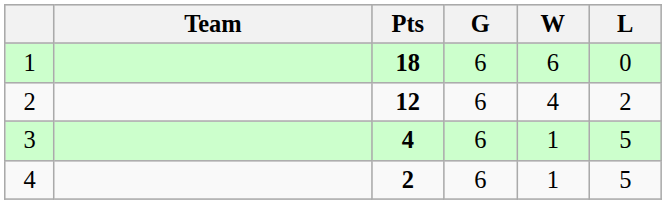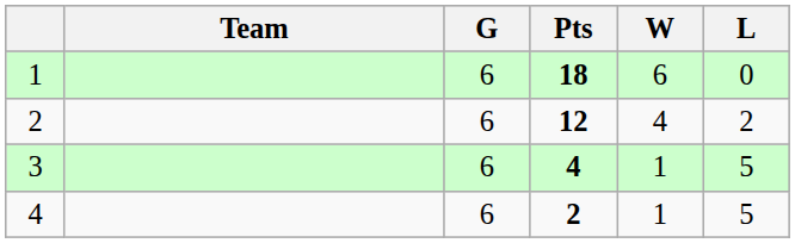columns swapped: Pts <-> G
